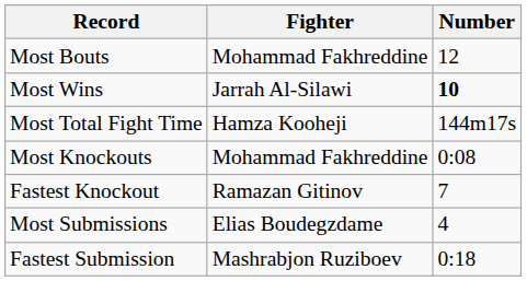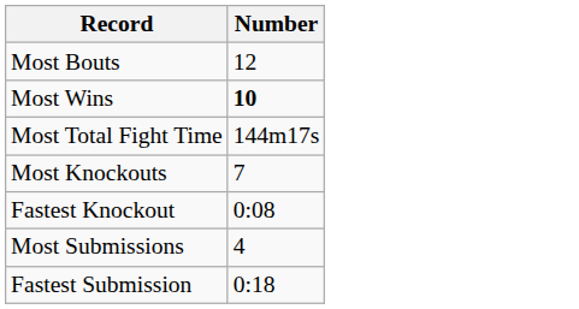- column: Fighter | Mohammad Fakhreddine | Jarrah Al-Silawi | Hamza Kooheji | Mohammad Fakhreddine | Ramazan Gitinov | Elias Boudegzdame | Mashrabjon Ruziboev
Most Knockouts | Number: 0:08 -> 7
Fastest Knockout | Number: 7 -> 0:08
